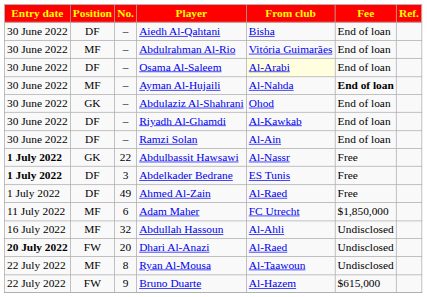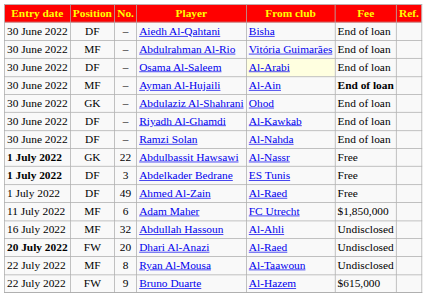Ayman Al-Hujaili | From club: Al-Nahda -> Al-Ain
Ramzi Solan | From club: Al-Ain -> Al-Nahda
